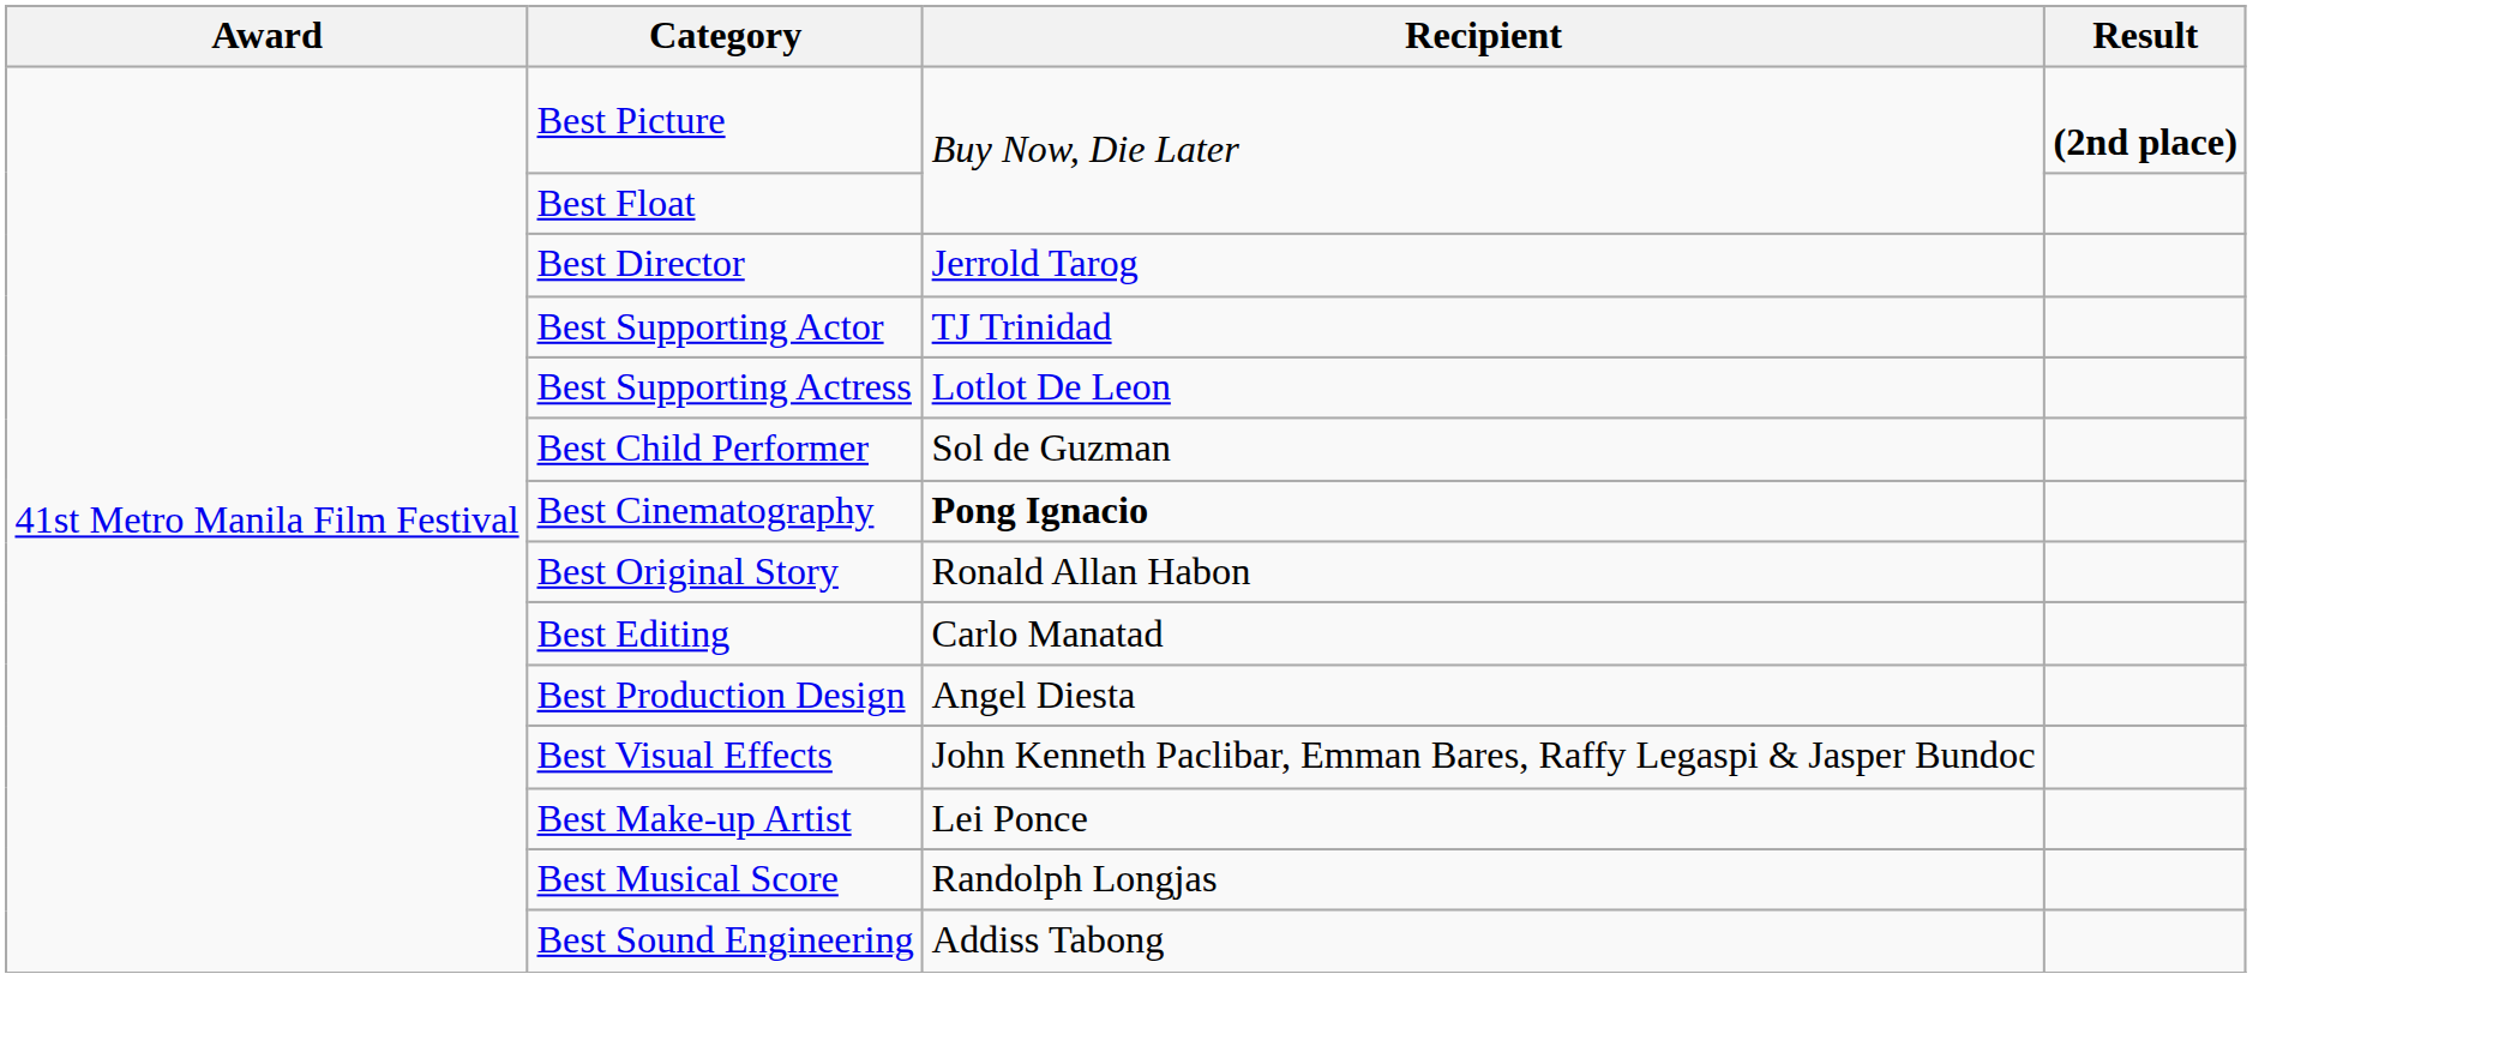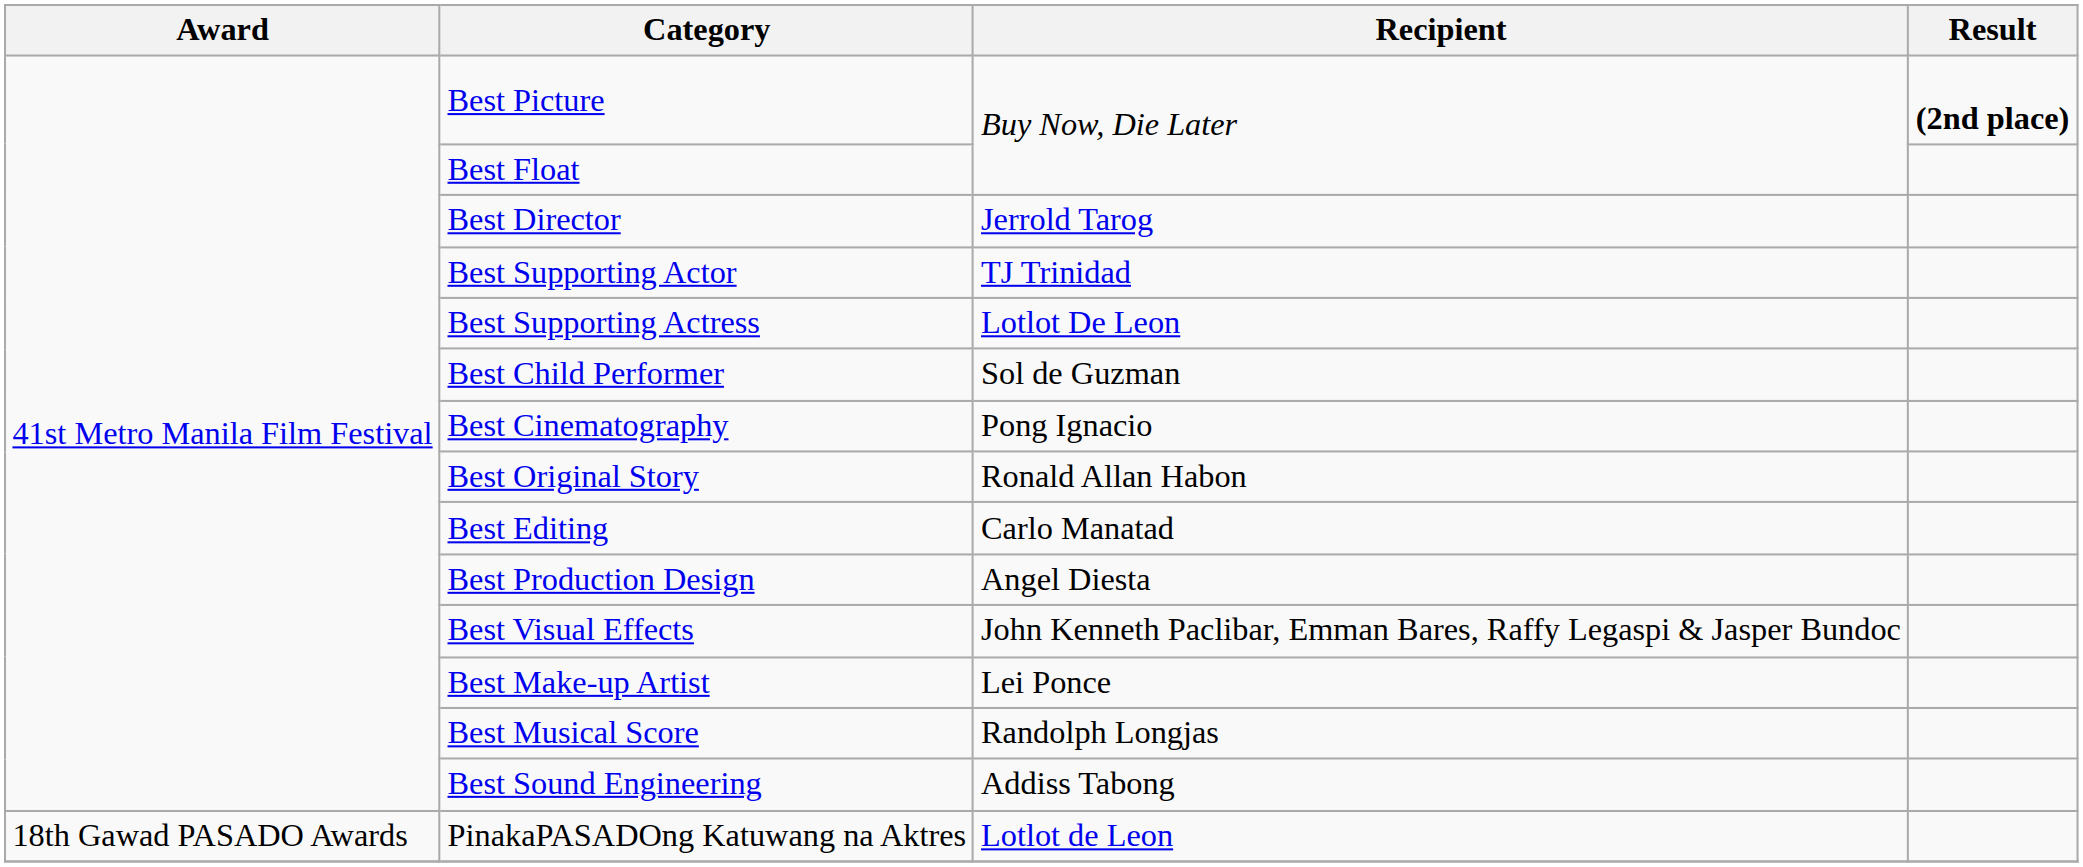Best Cinematography | Recipient: bold -> normal
+ row: 18th Gawad PASADO Awards | PinakaPASADOng Katuwang na Aktres | Lotlot de Leon
